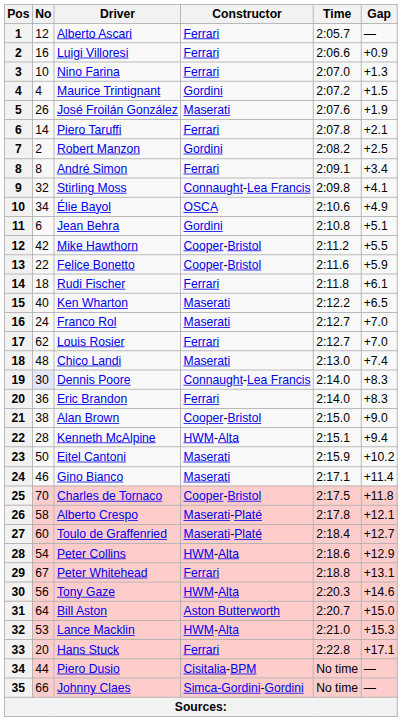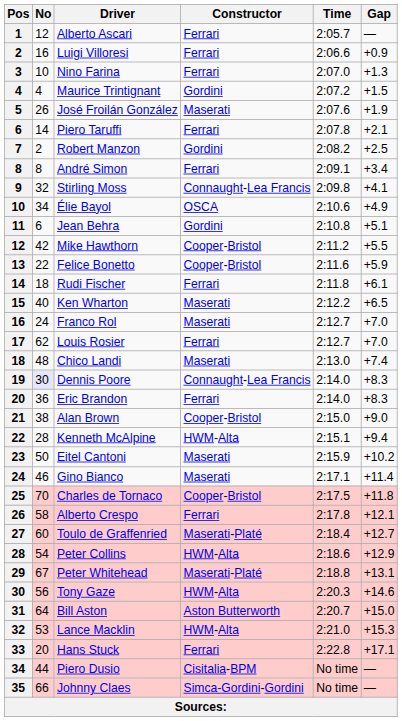Alberto Crespo | Constructor: Maserati-Platé -> Ferrari
Peter Whitehead | Constructor: Ferrari -> Maserati-Platé
